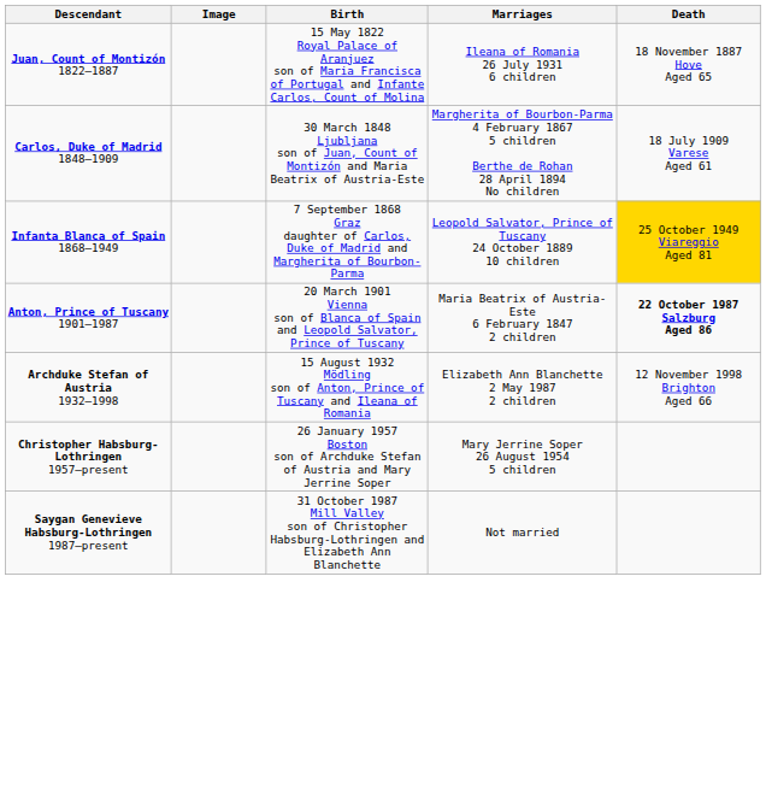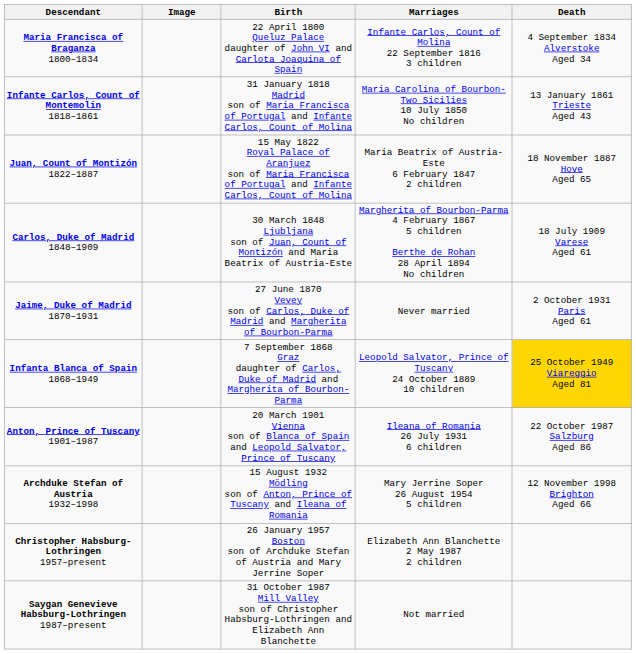+ row: Maria Francisca of Braganza 1800–1834 | 22 April 1800 Queluz Palace daughter of John VI and Carlota Joaquina of Spain | Infante Carlos, Count of Molina 22 September 1816 3 children | 4 September 1834 Alverstoke Aged 34
+ row: Infante Carlos, Count of Montemolin 1818–1861 | 31 January 1818 Madrid son of Maria Francisca of Portugal and Infante Carlos, Count of Molina | Maria Carolina of Bourbon-Two Sicilies 10 July 1850 No children | 13 January 1861 Trieste Aged 43
Juan, Count of Montizón 1822–1887 | Marriages: Ileana of Romania 26 July 1931 6 children -> Maria Beatrix of Austria-Este 6 February 1847 2 children
+ row: Jaime, Duke of Madrid 1870–1931 | 27 June 1870 Vevey son of Carlos, Duke of Madrid and Margherita of Bourbon-Parma | Never married | 2 October 1931 Paris Aged 61
Anton, Prince of Tuscany 1901–1987 | Marriages: Maria Beatrix of Austria-Este 6 February 1847 2 children -> Ileana of Romania 26 July 1931 6 children
Anton, Prince of Tuscany 1901–1987 | Death: bold -> normal
Archduke Stefan of Austria 1932–1998 | Marriages: Elizabeth Ann Blanchette 2 May 1987 2 children -> Mary Jerrine Soper 26 August 1954 5 children
Christopher Habsburg-Lothringen 1957–present | Marriages: Mary Jerrine Soper 26 August 1954 5 children -> Elizabeth Ann Blanchette 2 May 1987 2 children
